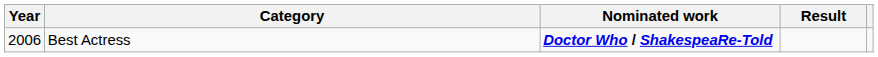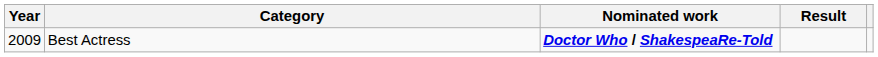Best Actress | Year: 2006 -> 2009
